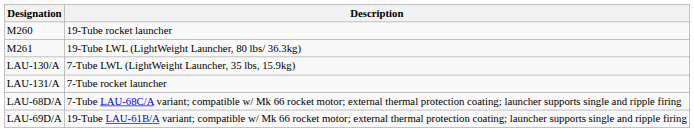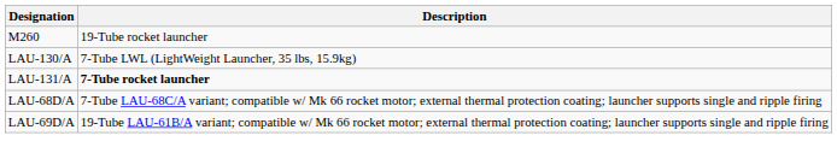- row: M261 | 19-Tube LWL (LightWeight Launcher, 80 lbs/ 36.3kg)
LAU-131/A | Description: normal -> bold
